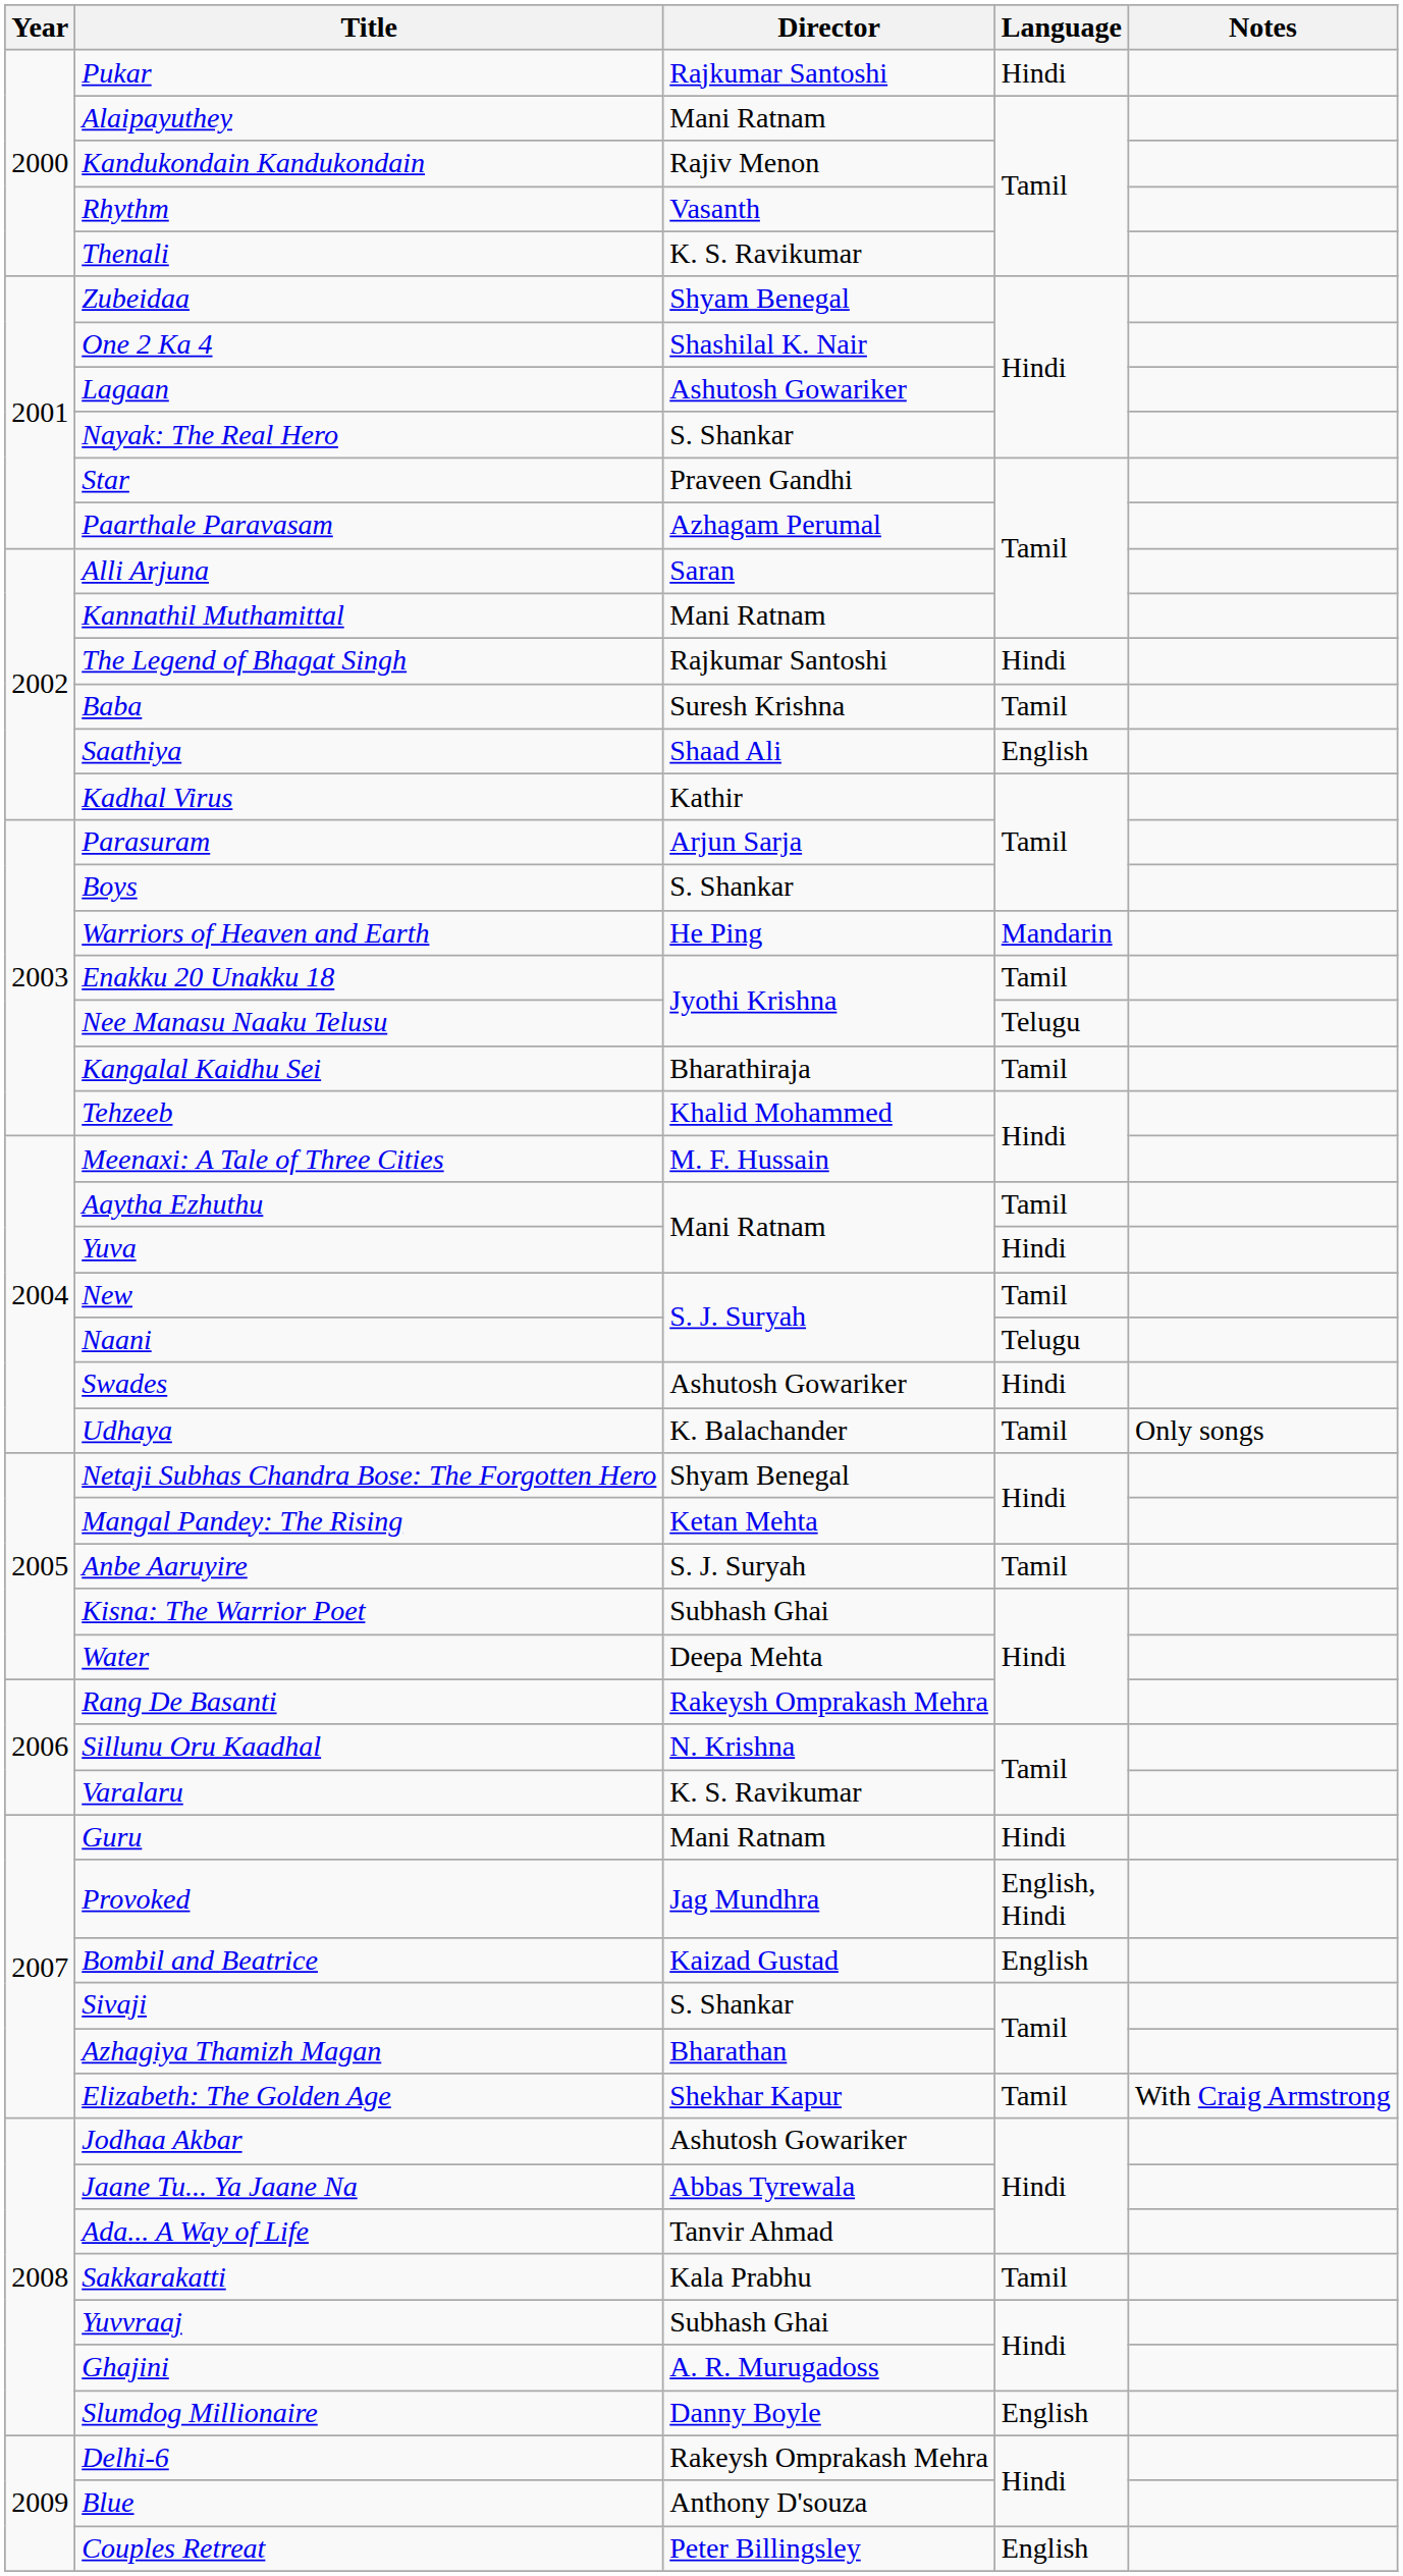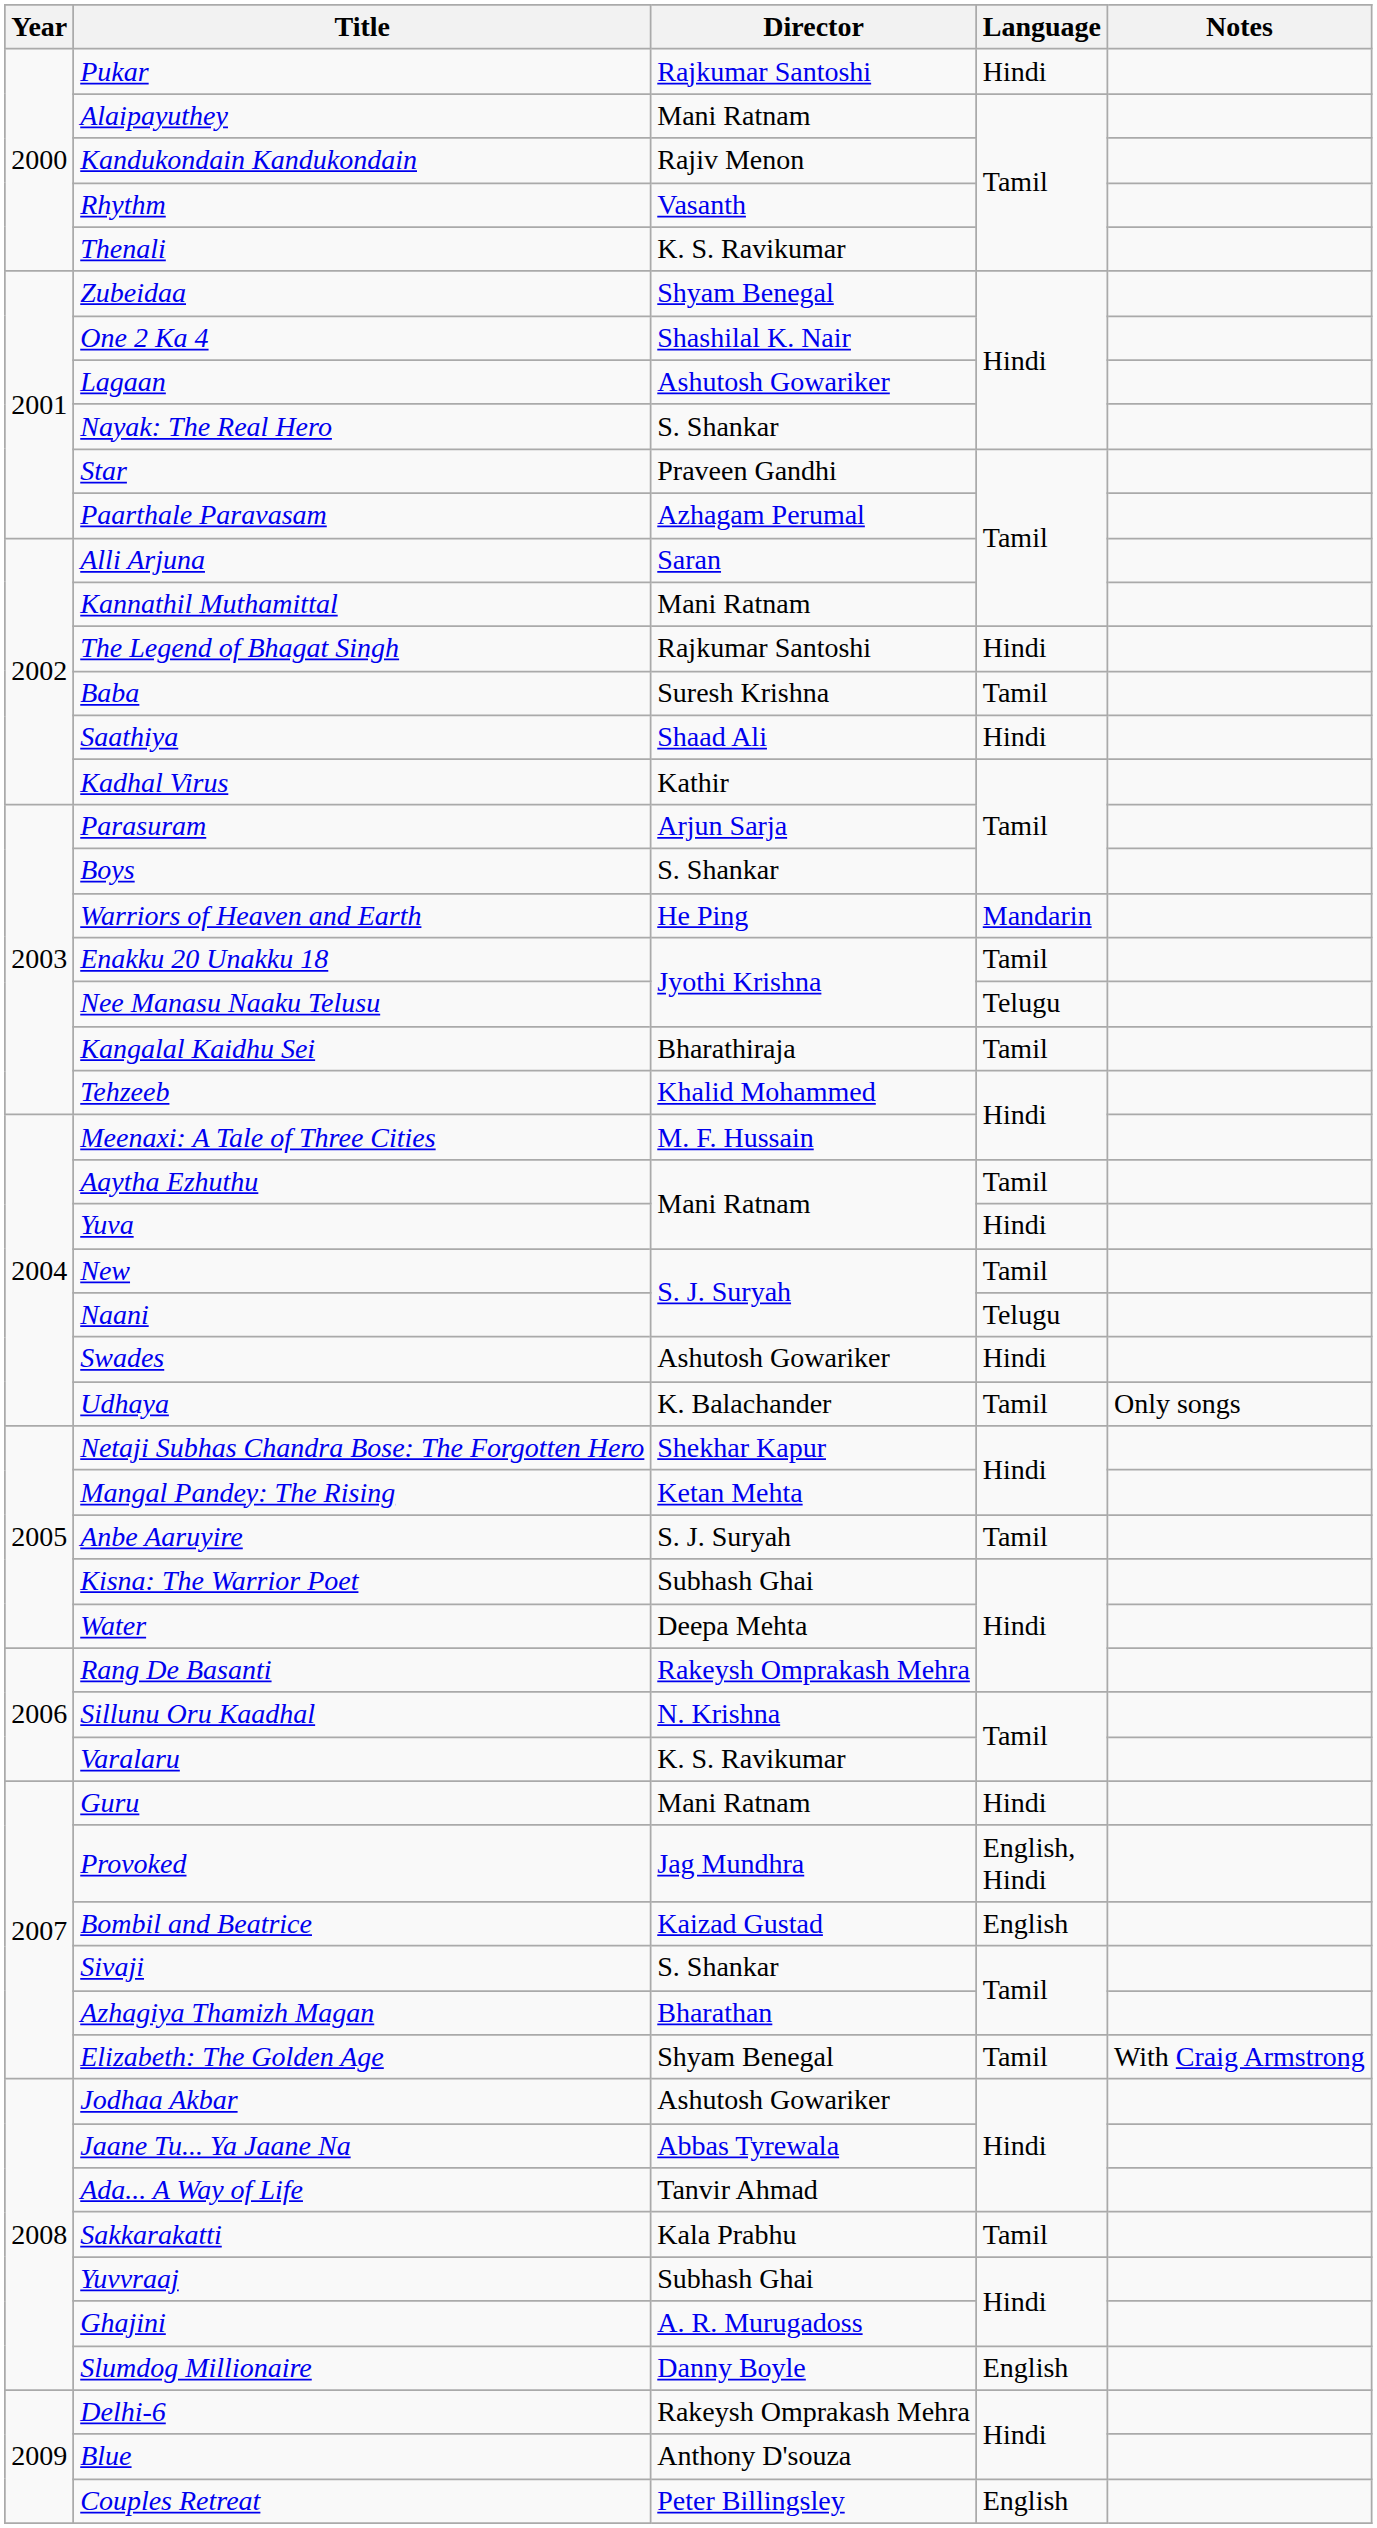Saathiya | Language: English -> Hindi
Netaji Subhas Chandra Bose: The Forgotten Hero | Director: Shyam Benegal -> Shekhar Kapur
Elizabeth: The Golden Age | Director: Shekhar Kapur -> Shyam Benegal
